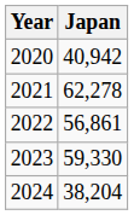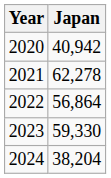2022 | Japan: 56,861 -> 56,864
